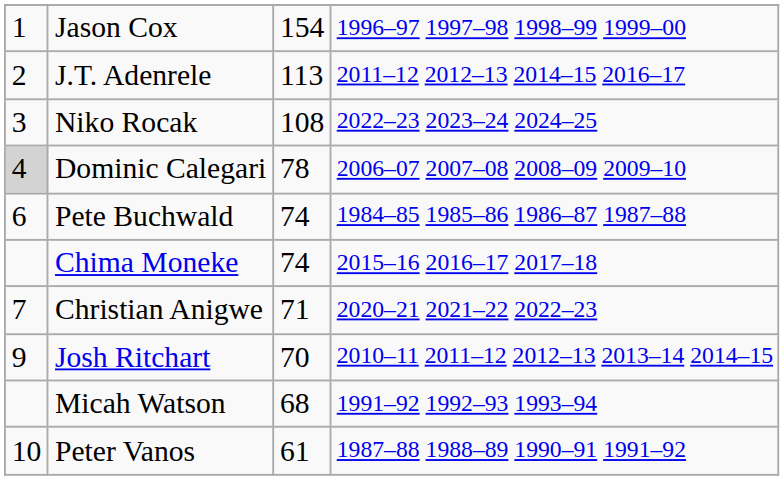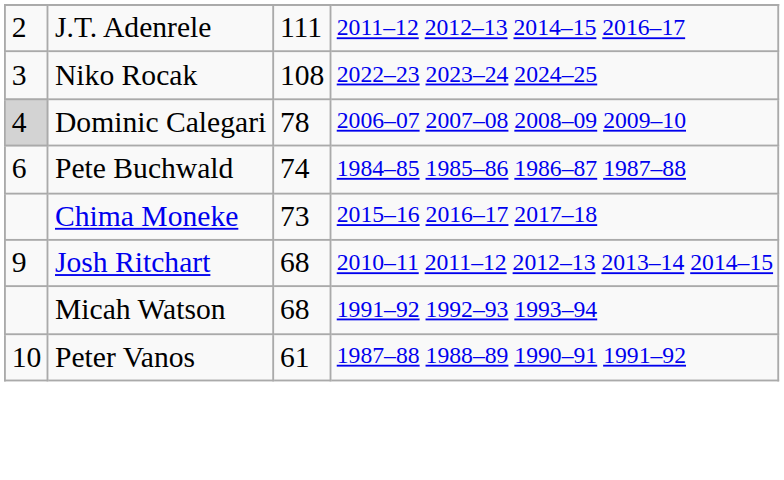- row: 1 | Jason Cox | 154 | 1996–97 1997–98 1998–99 1999–00
J.T. Adenrele | column 3: 113 -> 111
Chima Moneke | column 3: 74 -> 73
- row: 7 | Christian Anigwe | 71 | 2020–21 2021–22 2022–23
Josh Ritchart | column 3: 70 -> 68
